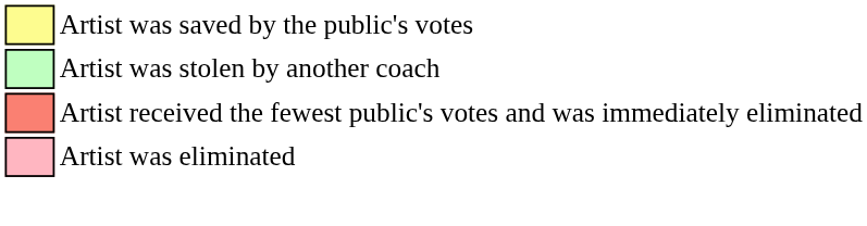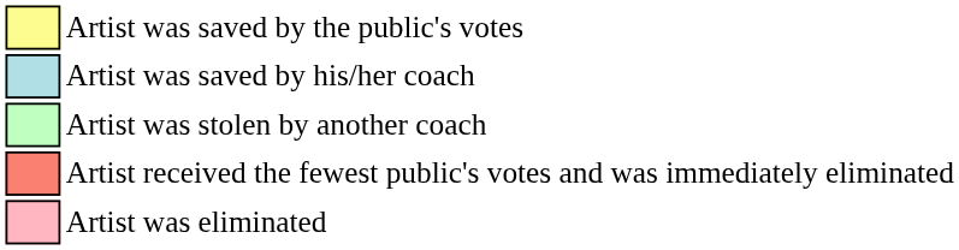+ row: Artist was saved by his/her coach
